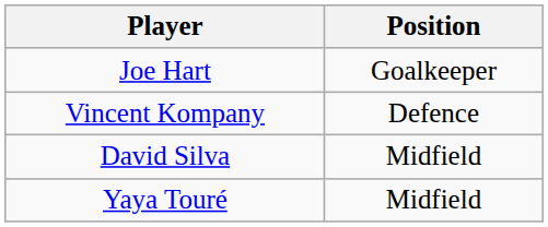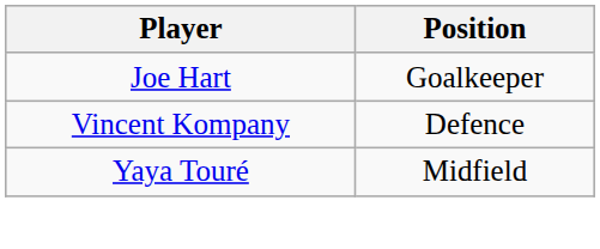- row: David Silva | Midfield
